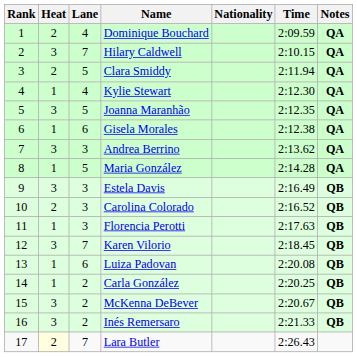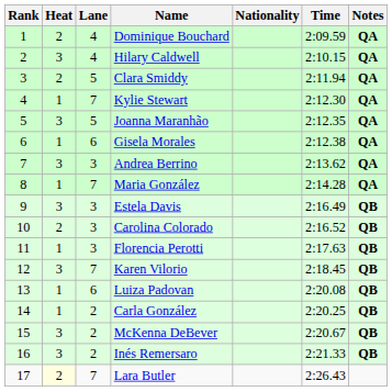Hilary Caldwell | Lane: 7 -> 4
Kylie Stewart | Lane: 4 -> 7
Maria González | Lane: 5 -> 7
